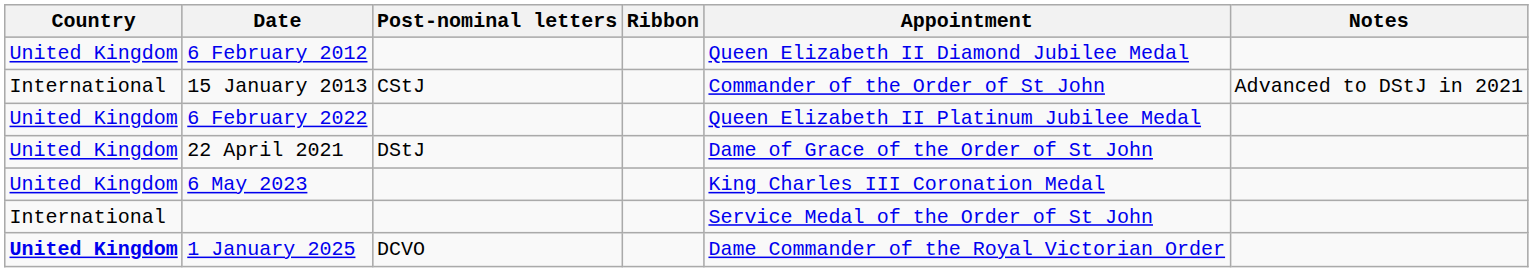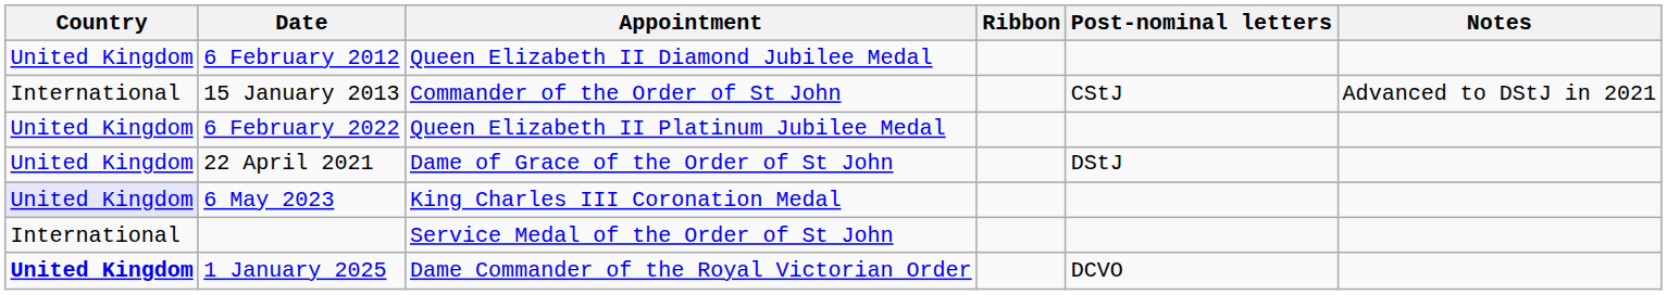columns swapped: Appointment <-> Post-nominal letters
6 May 2023 | Country: no background -> lavender background
